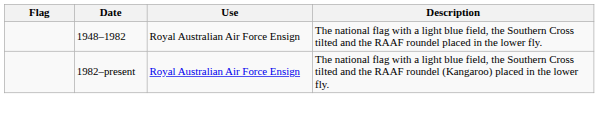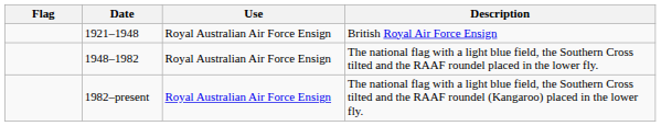+ row: 1921–1948 | Royal Australian Air Force Ensign | British Royal Air Force Ensign
